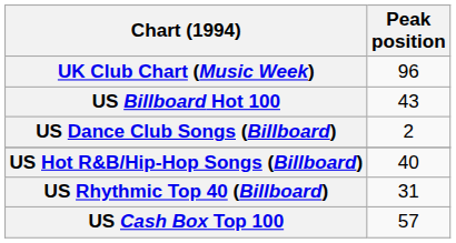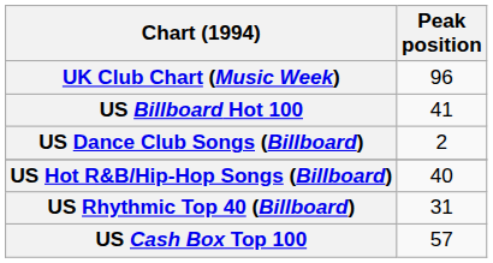US Billboard Hot 100 | Peak position: 43 -> 41
